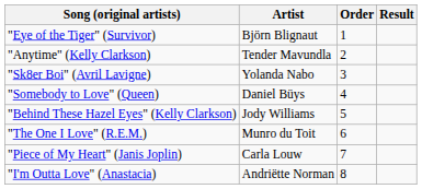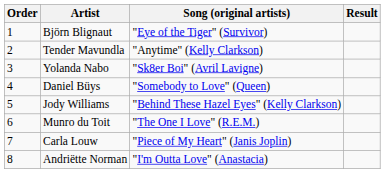columns swapped: Order <-> Song (original artists)
